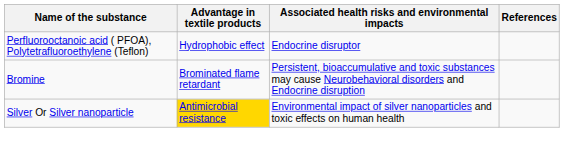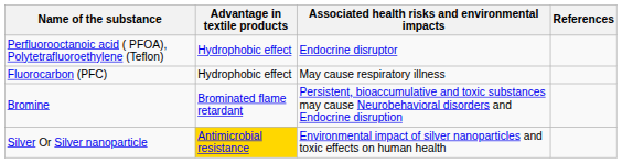+ row: Fluorocarbon (PFC) | Hydrophobic effect | May cause respiratory illness
